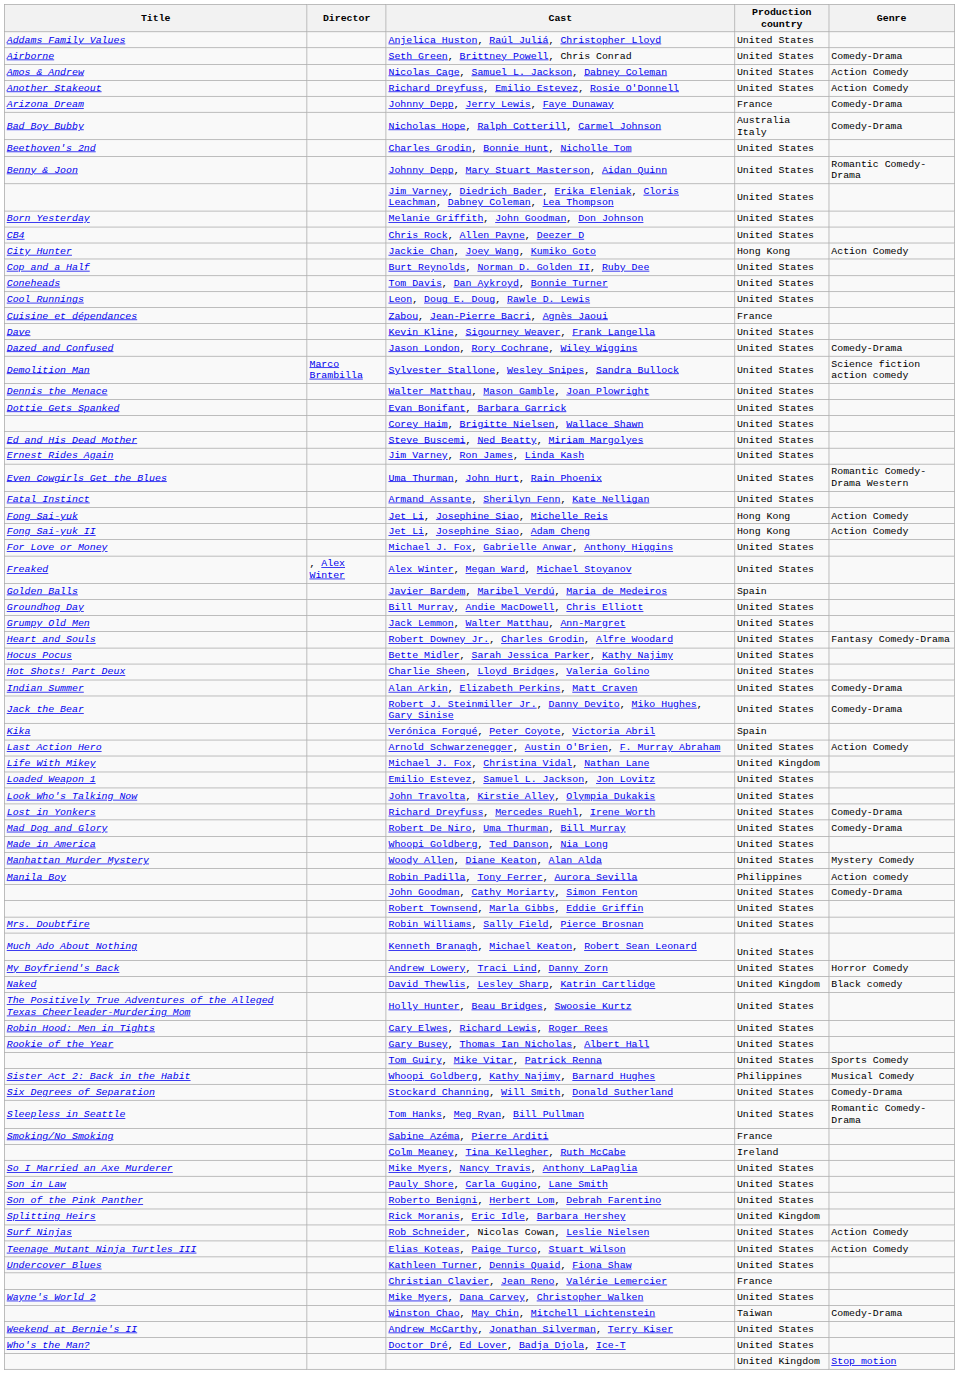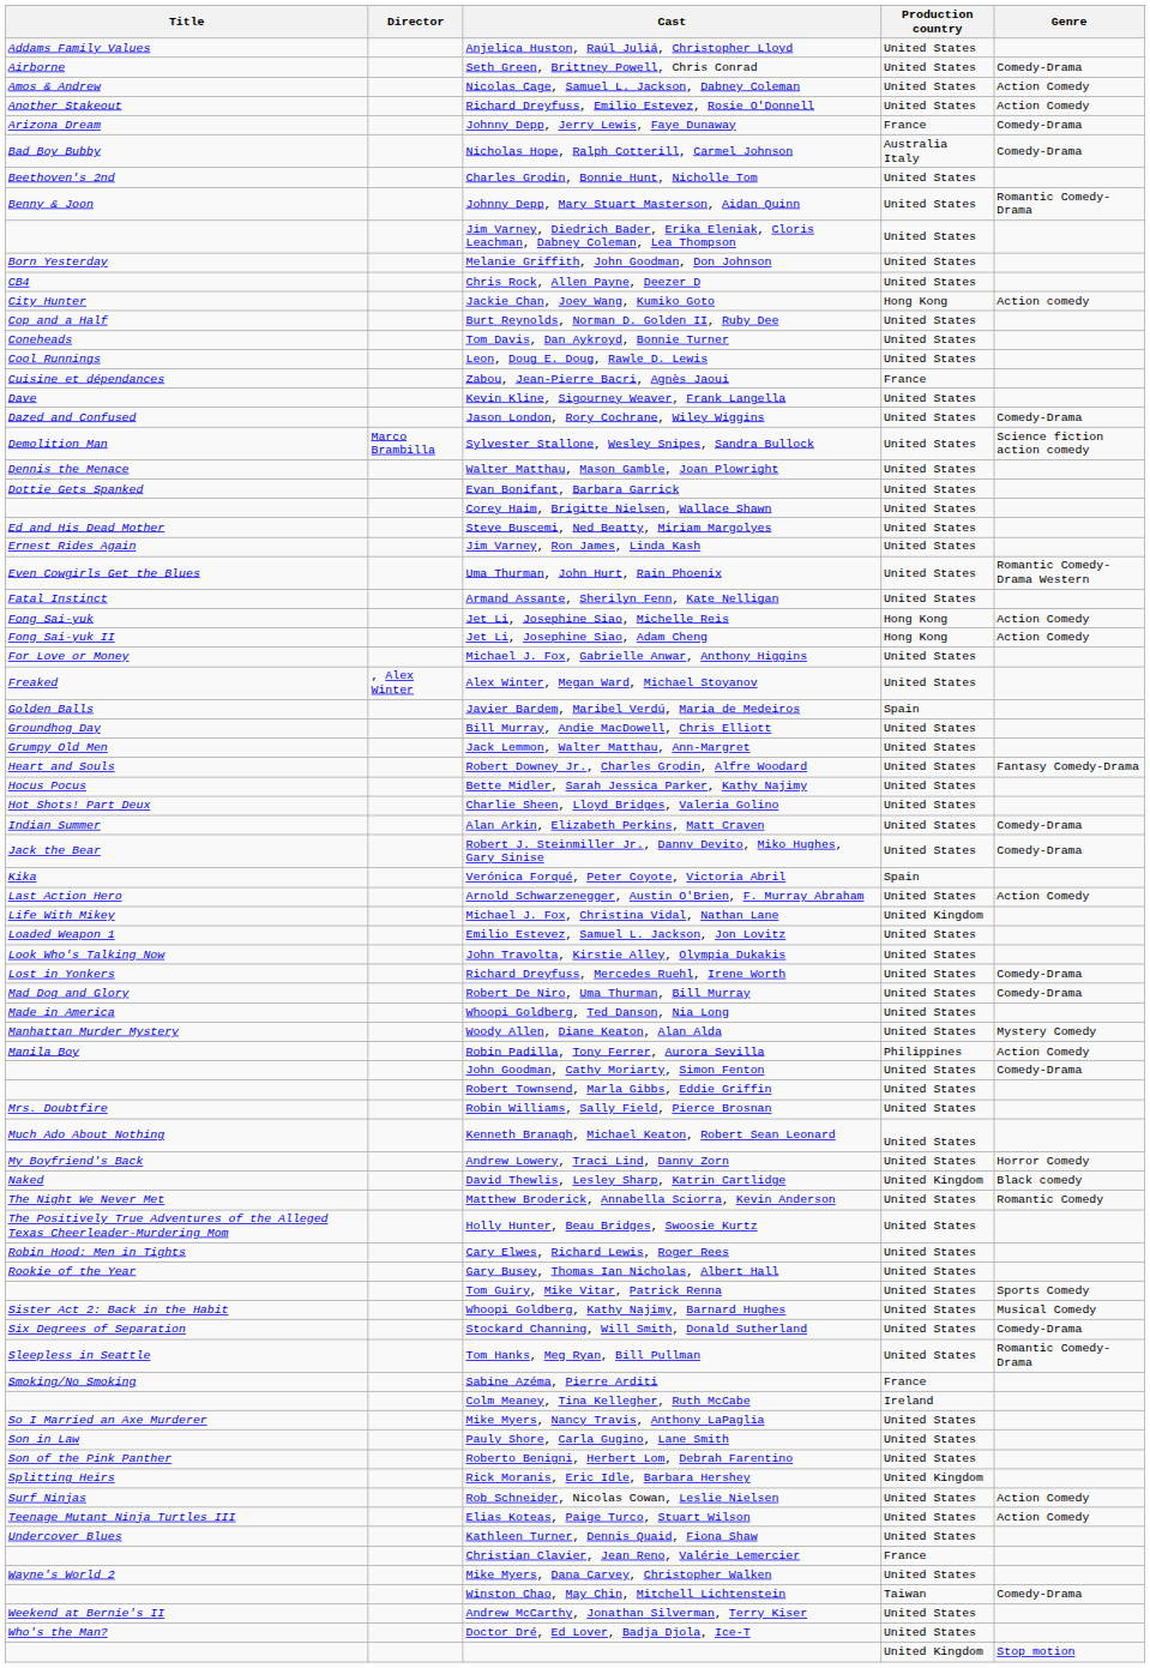Jackie Chan, Joey Wang, Kumiko Goto | Genre: Action Comedy -> Action comedy
Robin Padilla, Tony Ferrer, Aurora Sevilla | Genre: Action comedy -> Action Comedy
+ row: The Night We Never Met | Matthew Broderick, Annabella Sciorra, Kevin Anderson | United States | Romantic Comedy
Whoopi Goldberg, Kathy Najimy, Barnard Hughes | Production country: Philippines -> United States
